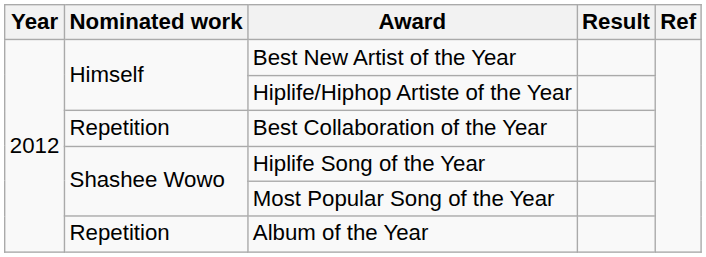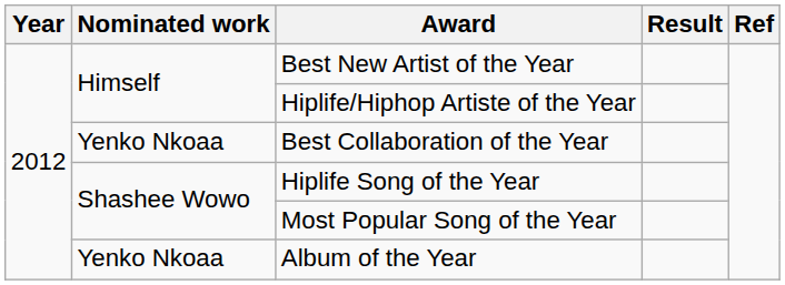Best Collaboration of the Year | Nominated work: Repetition -> Yenko Nkoaa
Album of the Year | Nominated work: Repetition -> Yenko Nkoaa
